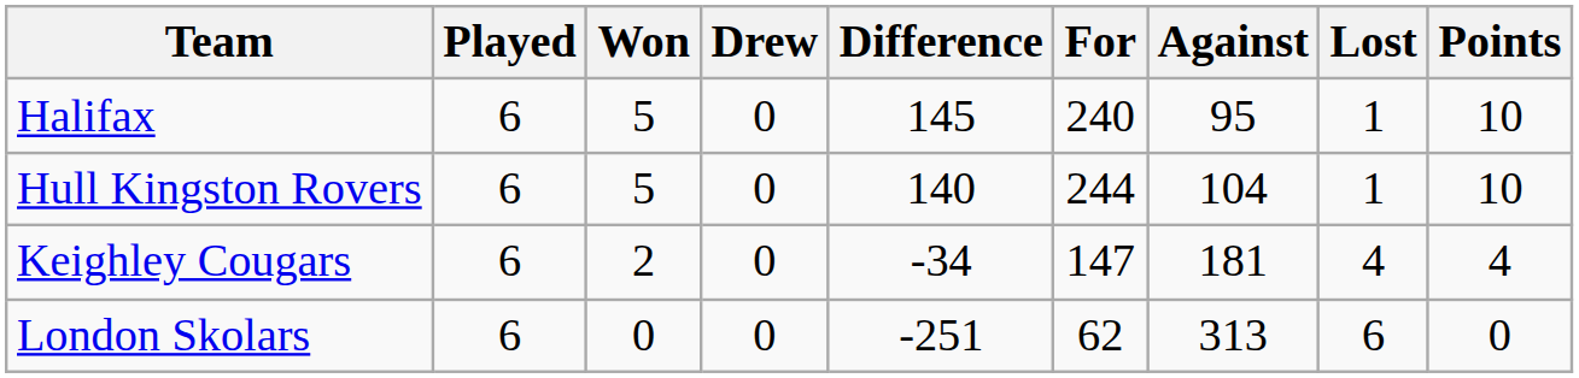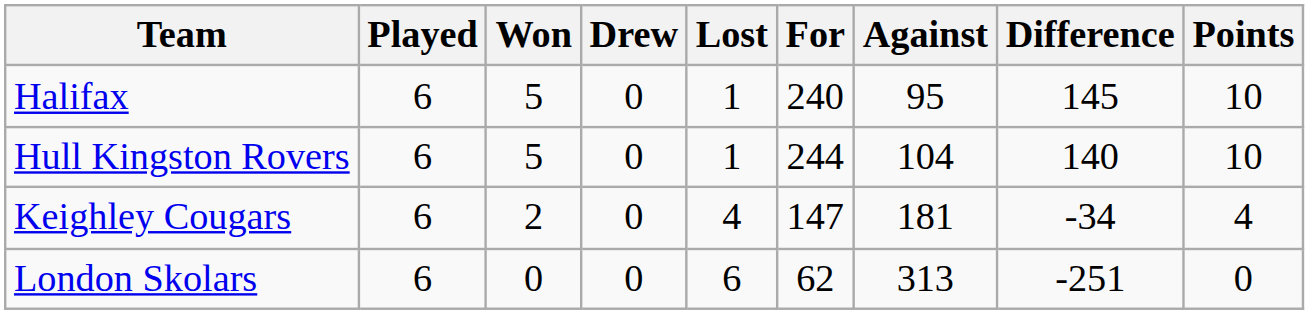columns swapped: Lost <-> Difference
